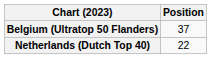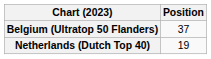Netherlands (Dutch Top 40) | Position: 22 -> 19
